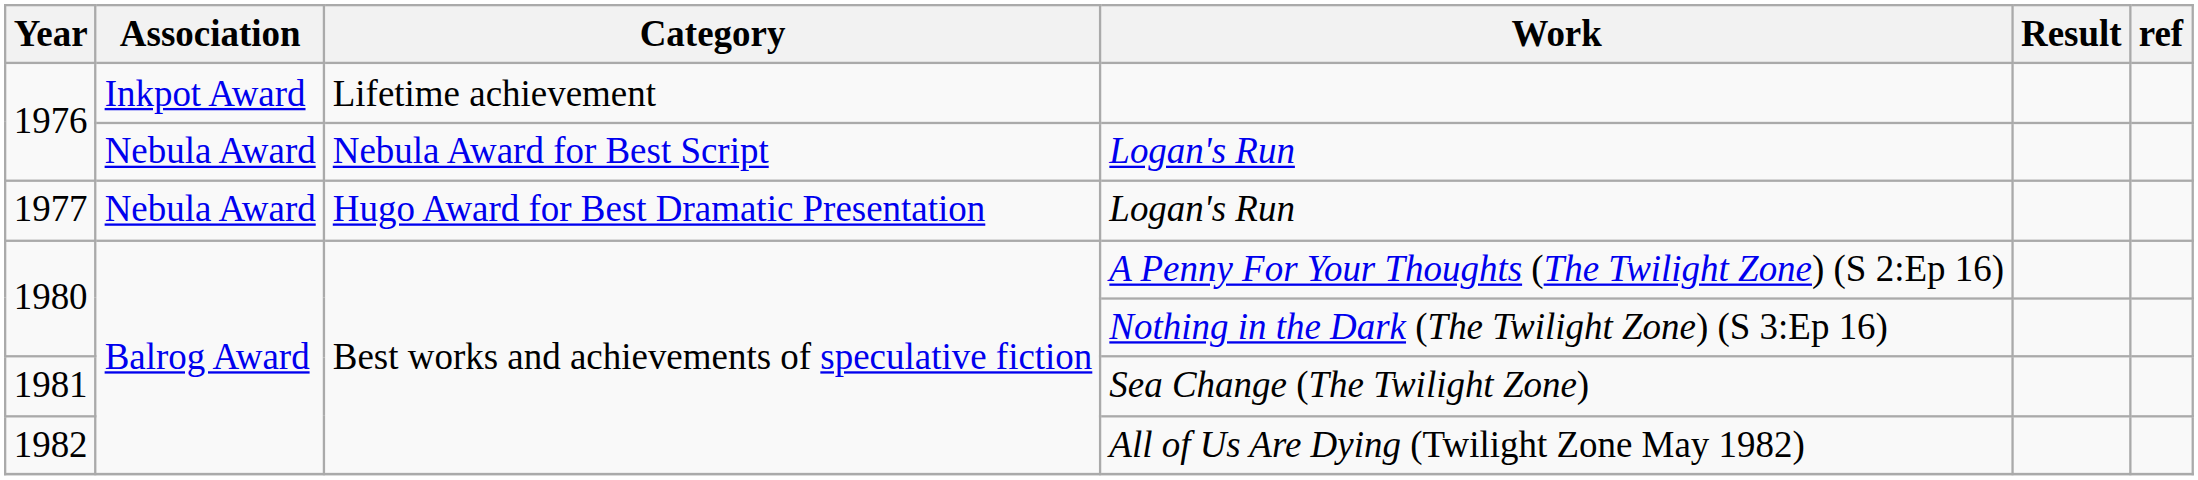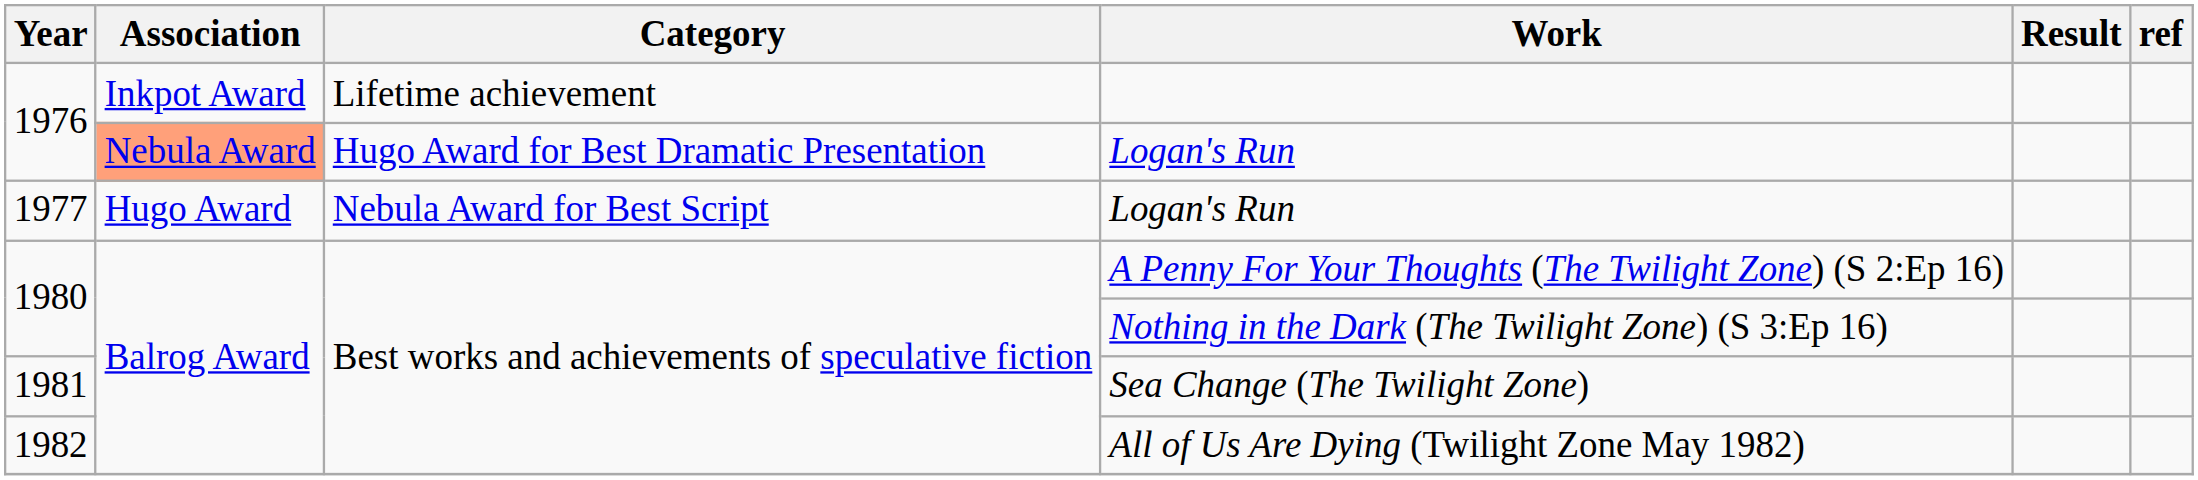1976 / Logan's Run | Association: no background -> lightsalmon background
1976 / Logan's Run | Category: Nebula Award for Best Script -> Hugo Award for Best Dramatic Presentation
1977 / Logan's Run | Association: Nebula Award -> Hugo Award
1977 / Logan's Run | Category: Hugo Award for Best Dramatic Presentation -> Nebula Award for Best Script
